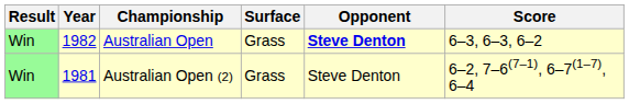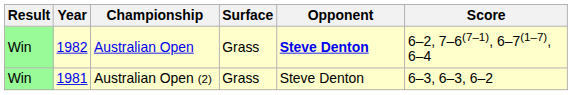Australian Open | Score: 6–3, 6–3, 6–2 -> 6–2, 7–6(7–1), 6–7(1–7), 6–4
Australian Open (2) | Score: 6–2, 7–6(7–1), 6–7(1–7), 6–4 -> 6–3, 6–3, 6–2
